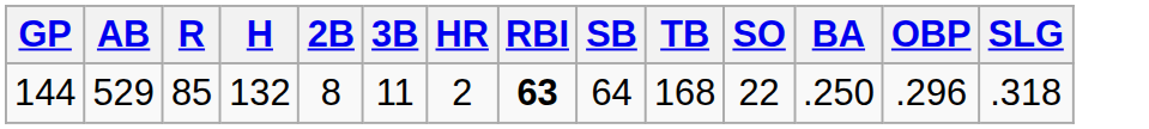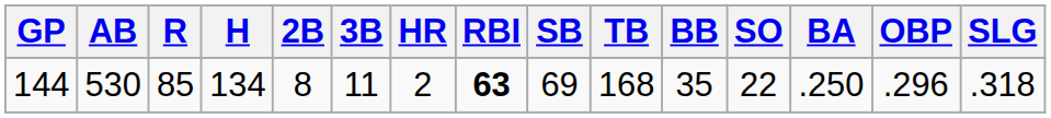+ column: BB | 35
144 | AB: 529 -> 530
144 | H: 132 -> 134
144 | SB: 64 -> 69
